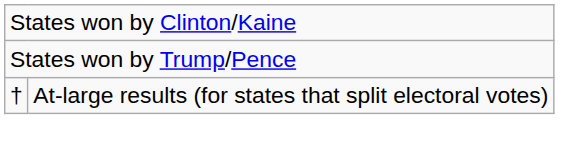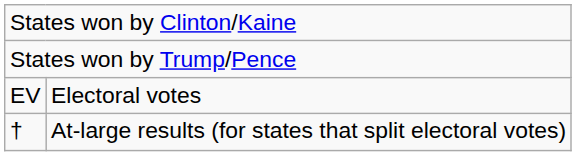+ row: EV | Electoral votes
